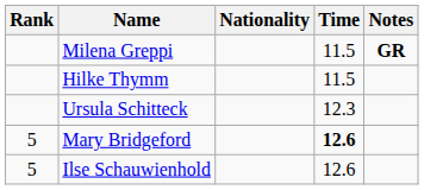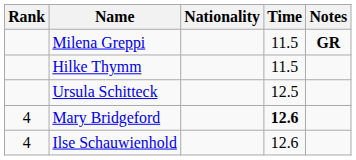Ursula Schitteck | Time: 12.3 -> 12.5
Mary Bridgeford | Rank: 5 -> 4
Ilse Schauwienhold | Rank: 5 -> 4
